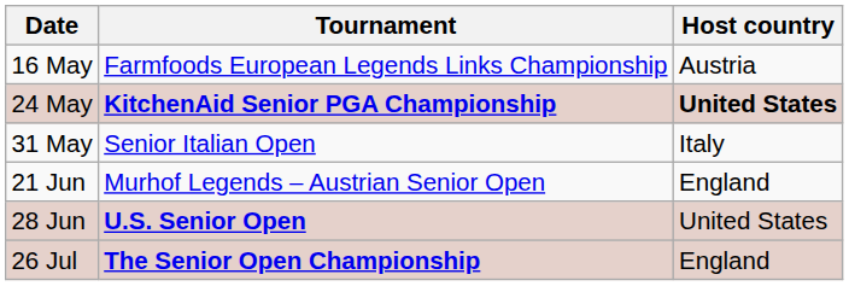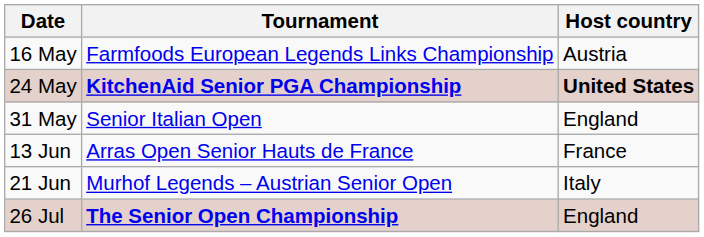31 May | Host country: Italy -> England
+ row: 13 Jun | Arras Open Senior Hauts de France | France
21 Jun | Host country: England -> Italy
- row: 28 Jun | U.S. Senior Open | United States
